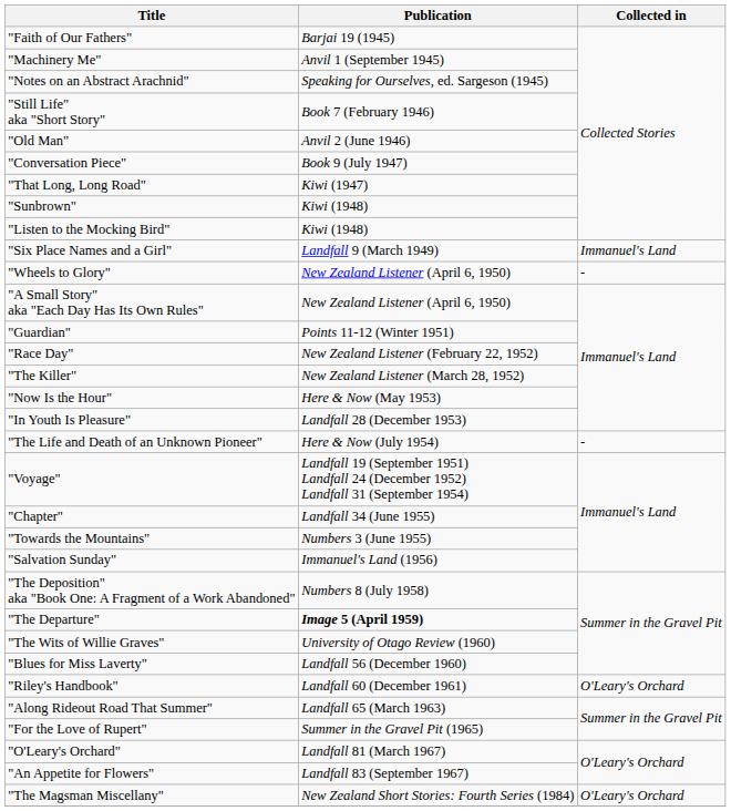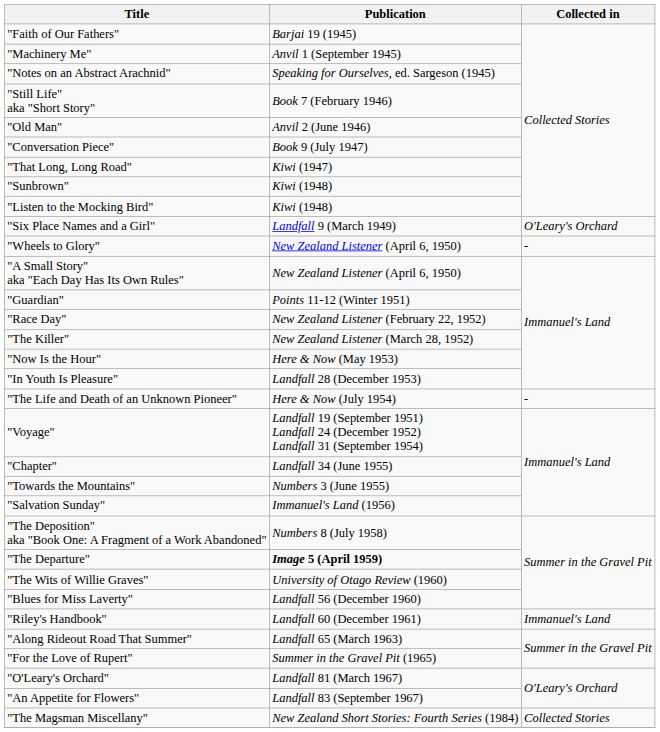"Six Place Names and a Girl" | Collected in: Immanuel's Land -> O'Leary's Orchard
"Riley's Handbook" | Collected in: O'Leary's Orchard -> Immanuel's Land
"The Magsman Miscellany" | Collected in: O'Leary's Orchard -> Collected Stories
